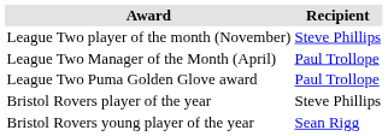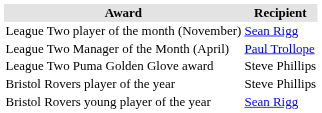League Two player of the month (November) | Recipient: Steve Phillips -> Sean Rigg
League Two Puma Golden Glove award | Recipient: Paul Trollope -> Steve Phillips
